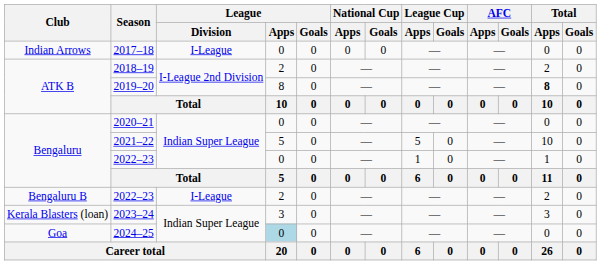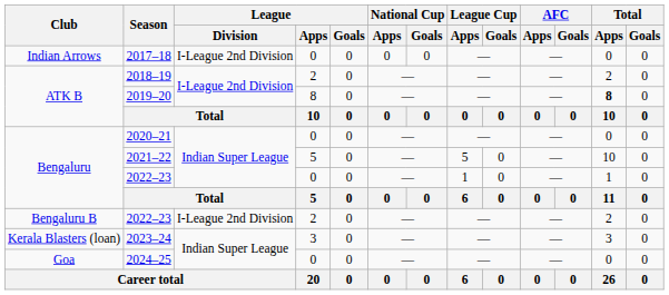2017–18 | League / Division: I-League -> I-League 2nd Division
Bengaluru B / 2022–23 | League / Division: I-League -> I-League 2nd Division
2024–25 | League / Apps: lightblue background -> no background
